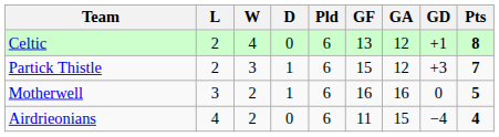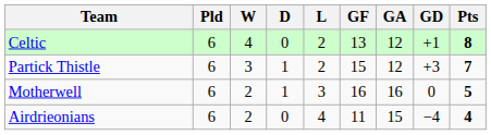columns swapped: Pld <-> L
